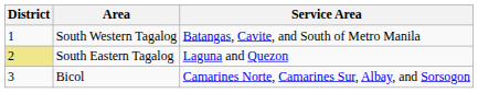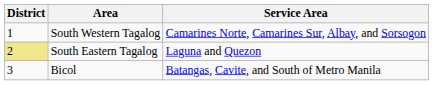South Western Tagalog | Service Area: Batangas, Cavite, and South of Metro Manila -> Camarines Norte, Camarines Sur, Albay, and Sorsogon
Bicol | Service Area: Camarines Norte, Camarines Sur, Albay, and Sorsogon -> Batangas, Cavite, and South of Metro Manila
